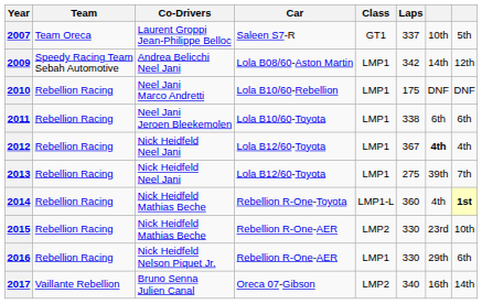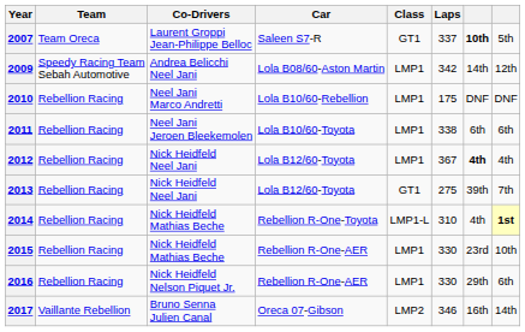2007 | column 7: normal -> bold
2013 | Class: LMP1 -> GT1
2014 | Laps: 360 -> 310
2015 | Class: LMP2 -> LMP1
2017 | Laps: 340 -> 346
